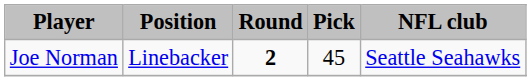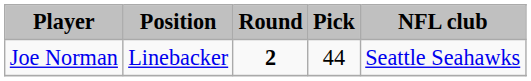Joe Norman | Pick: 45 -> 44
